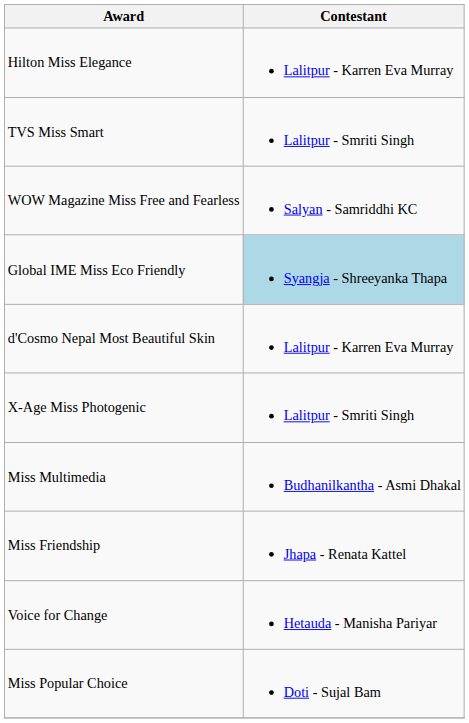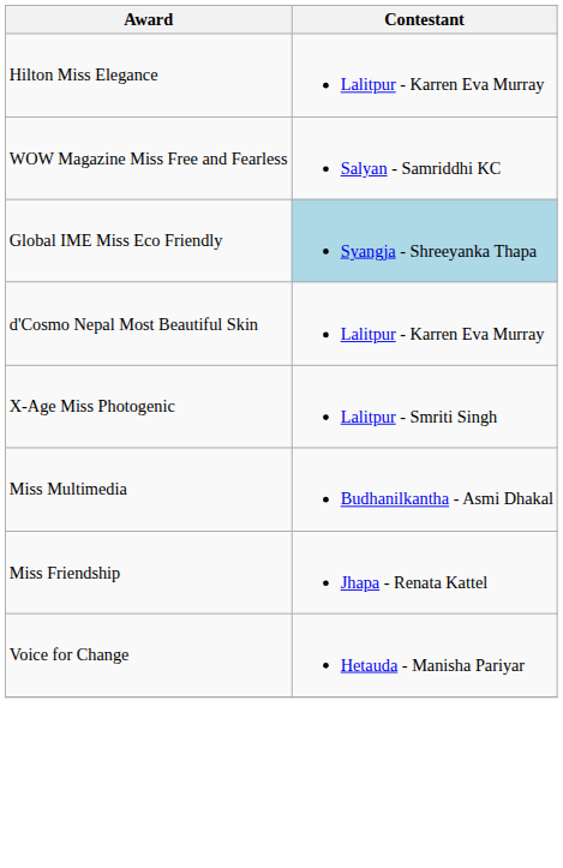- row: TVS Miss Smart | Lalitpur - Smriti Singh
- row: Miss Popular Choice | Doti - Sujal Bam
